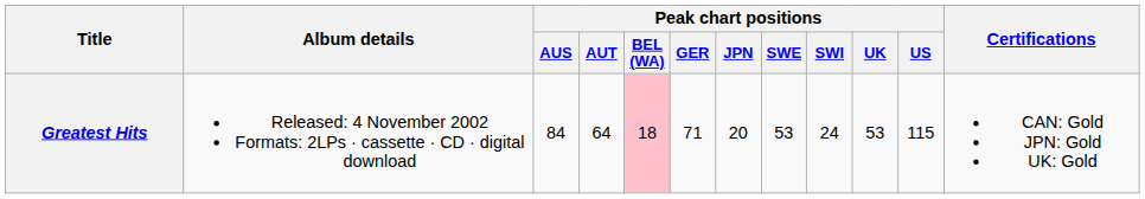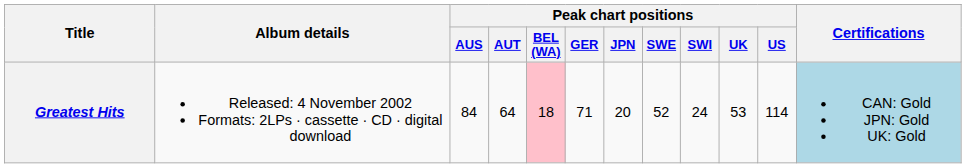Greatest Hits | Peak chart positions / SWE: 53 -> 52
Greatest Hits | Peak chart positions / US: 115 -> 114
Greatest Hits | Certifications: no background -> lightblue background
